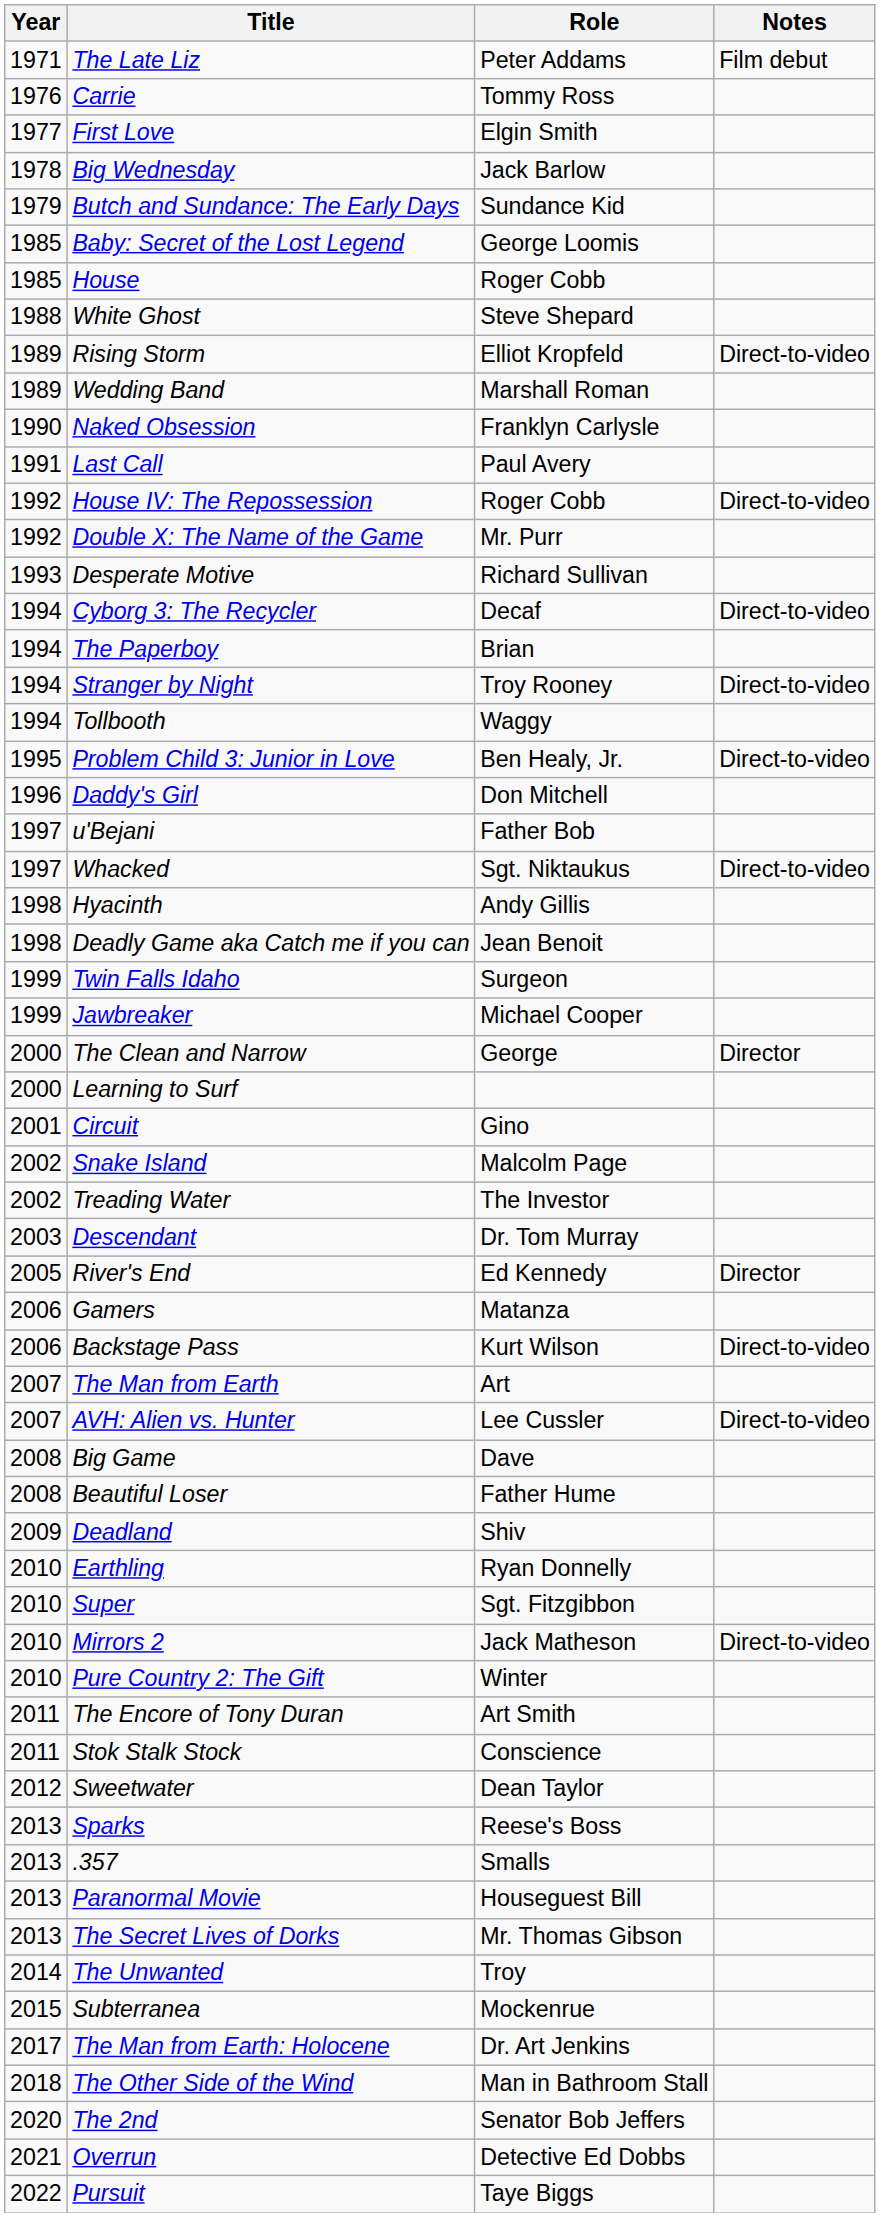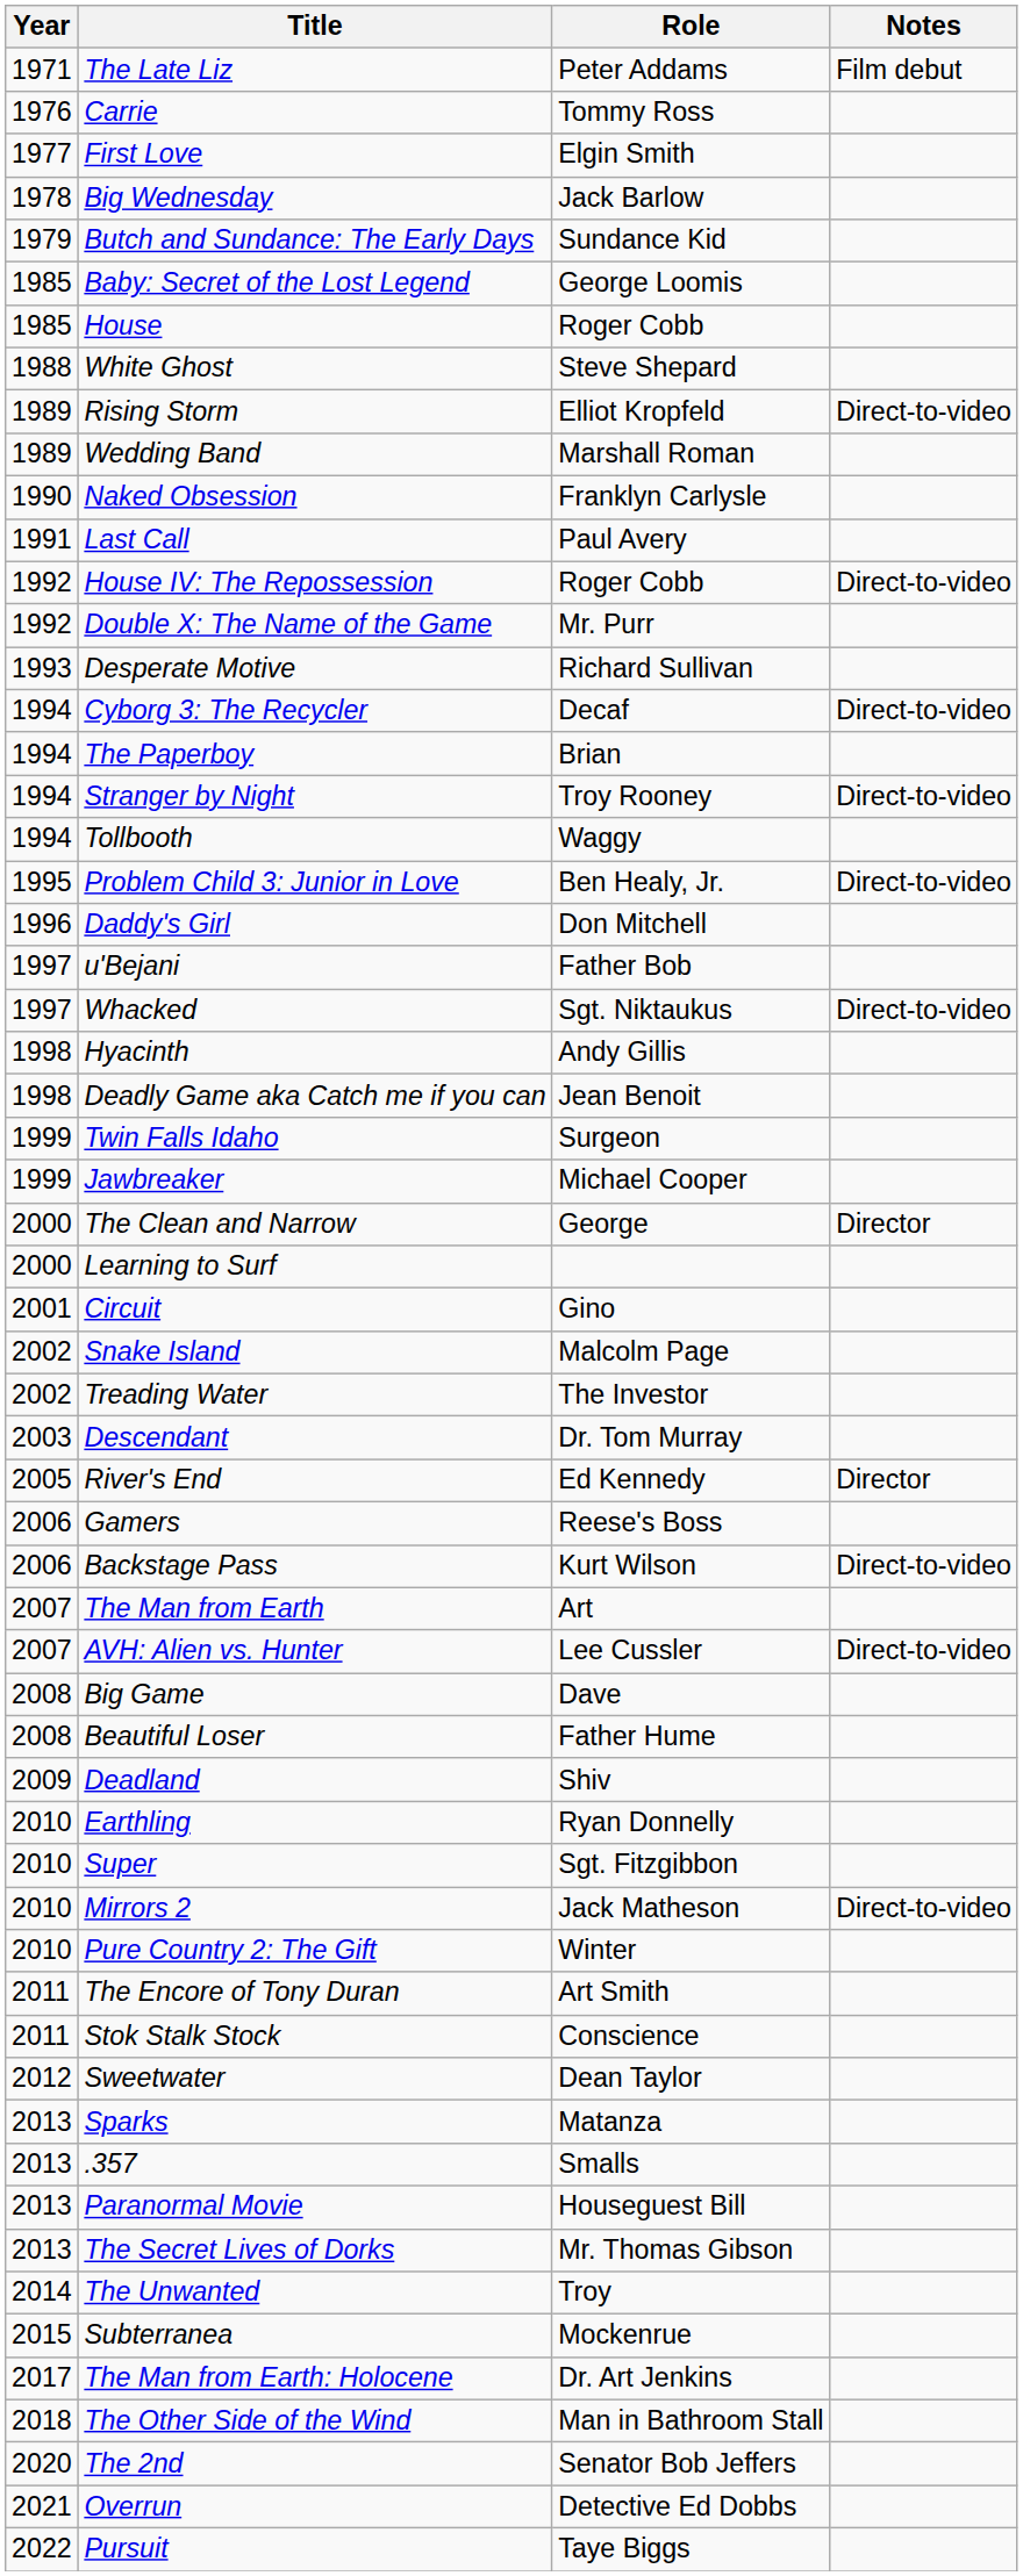Gamers | Role: Matanza -> Reese's Boss
Sparks | Role: Reese's Boss -> Matanza
